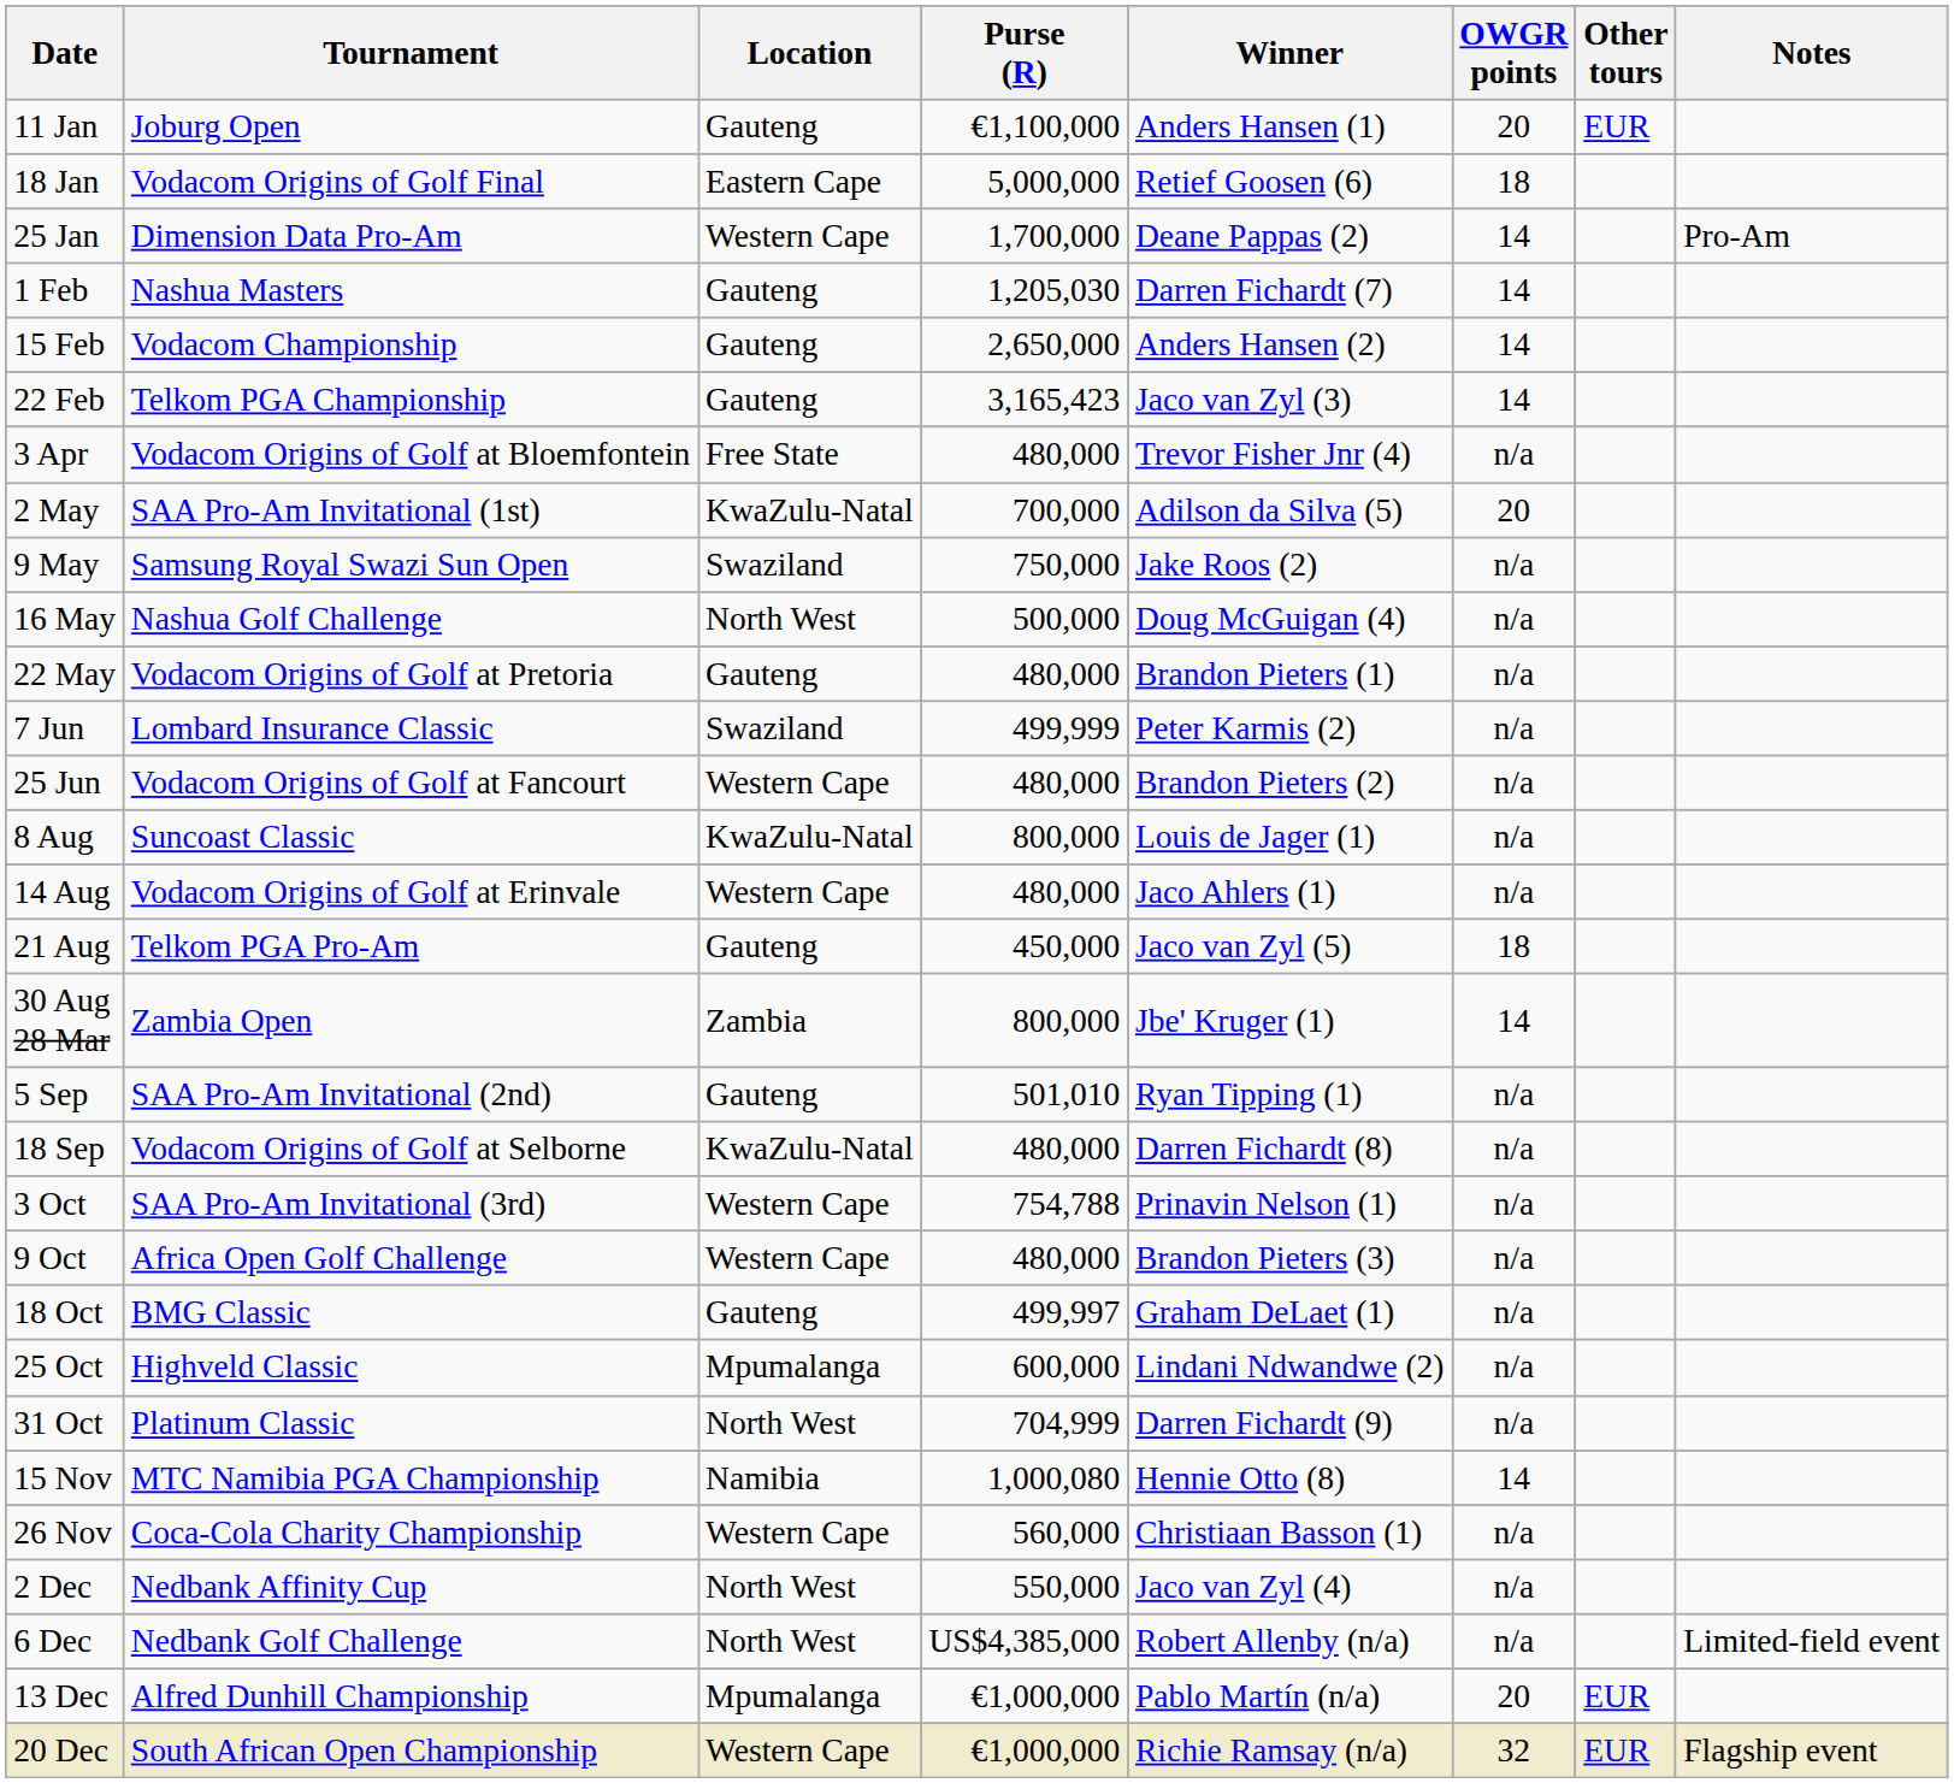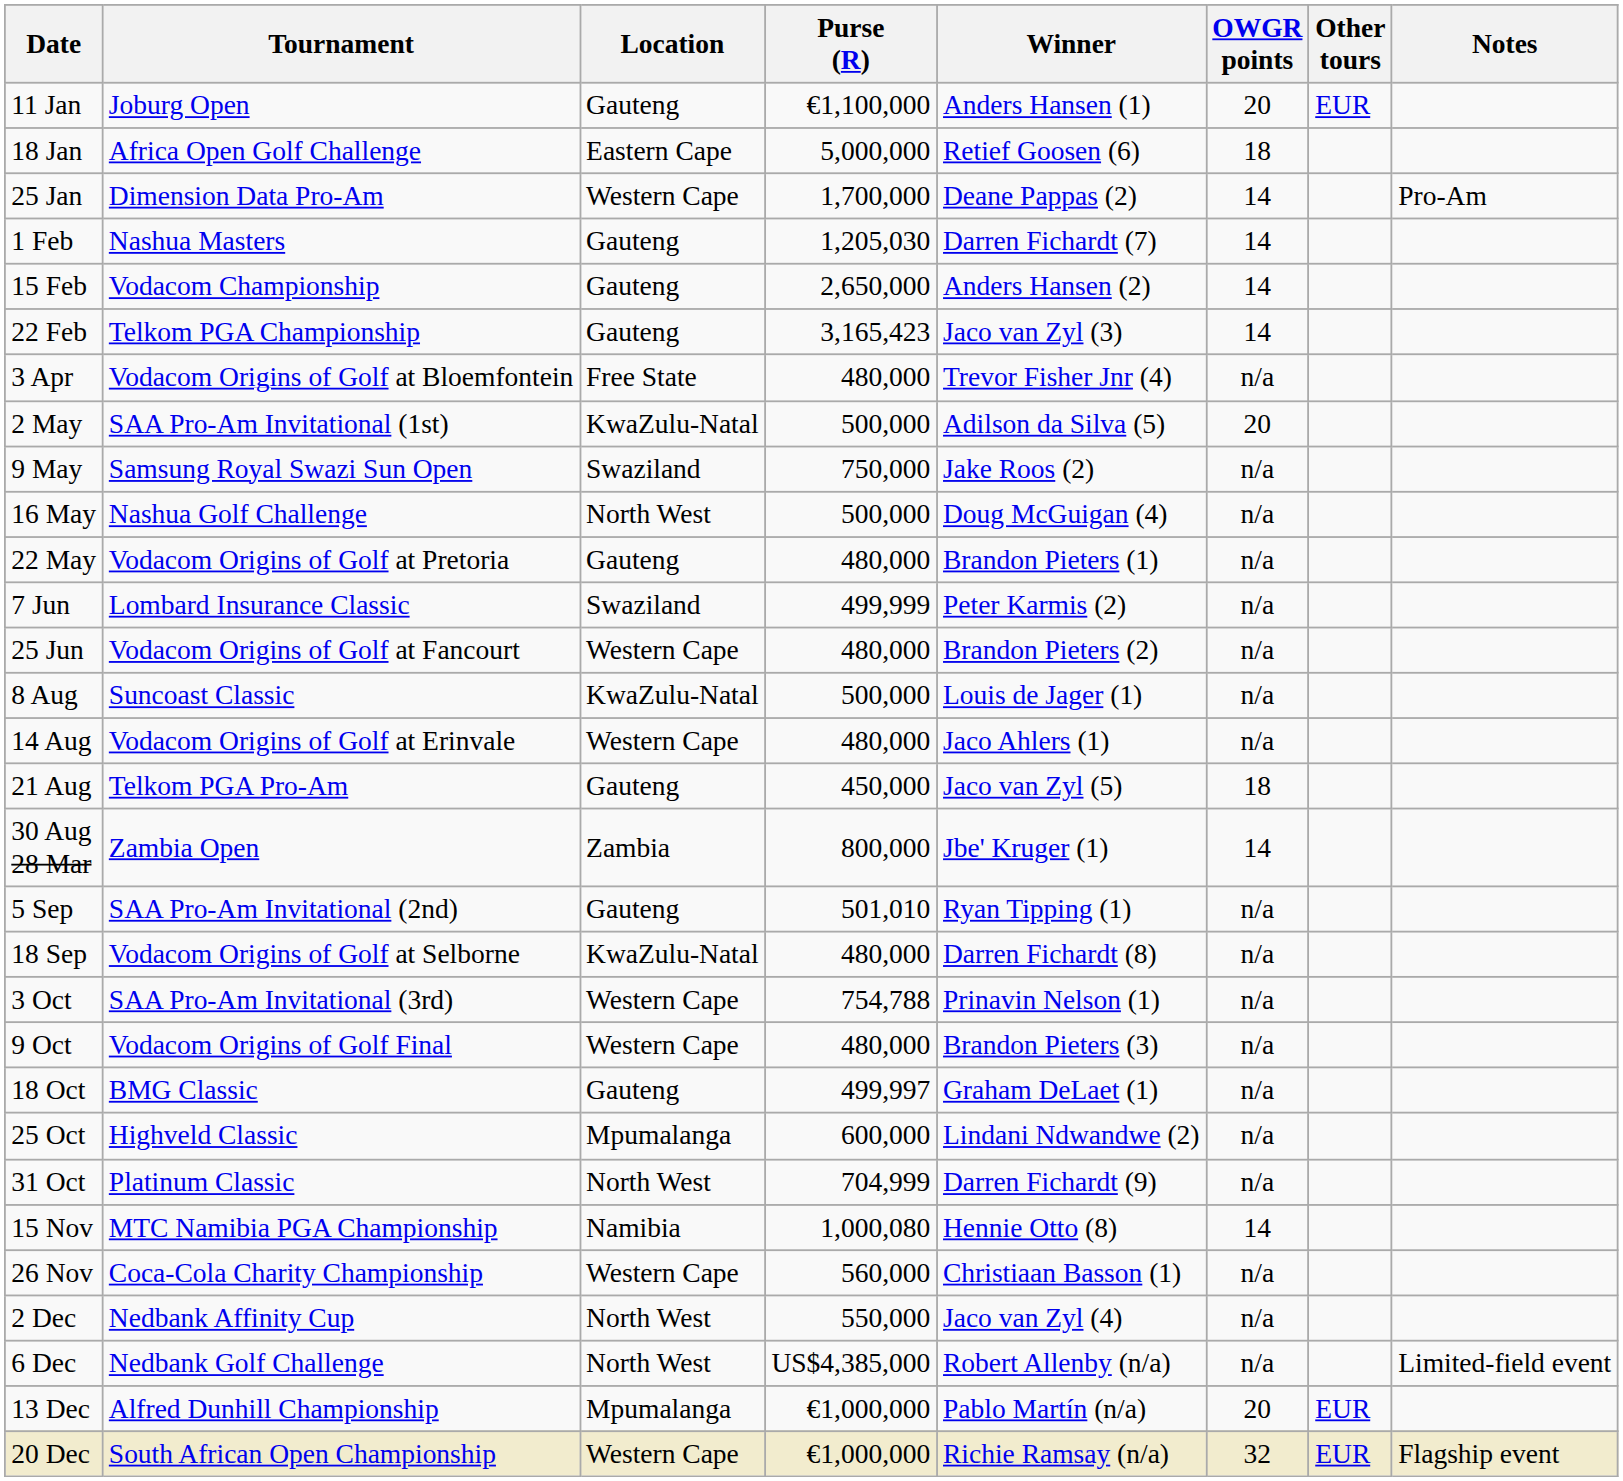18 Jan | Tournament: Vodacom Origins of Golf Final -> Africa Open Golf Challenge
2 May | Purse (R): 700,000 -> 500,000
8 Aug | Purse (R): 800,000 -> 500,000
9 Oct | Tournament: Africa Open Golf Challenge -> Vodacom Origins of Golf Final
